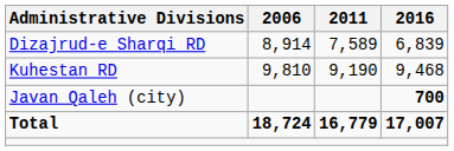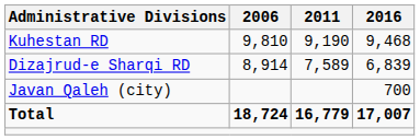rows swapped: Dizajrud-e Sharqi RD <-> Kuhestan RD
Javan Qaleh (city) | 2016: bold -> normal
